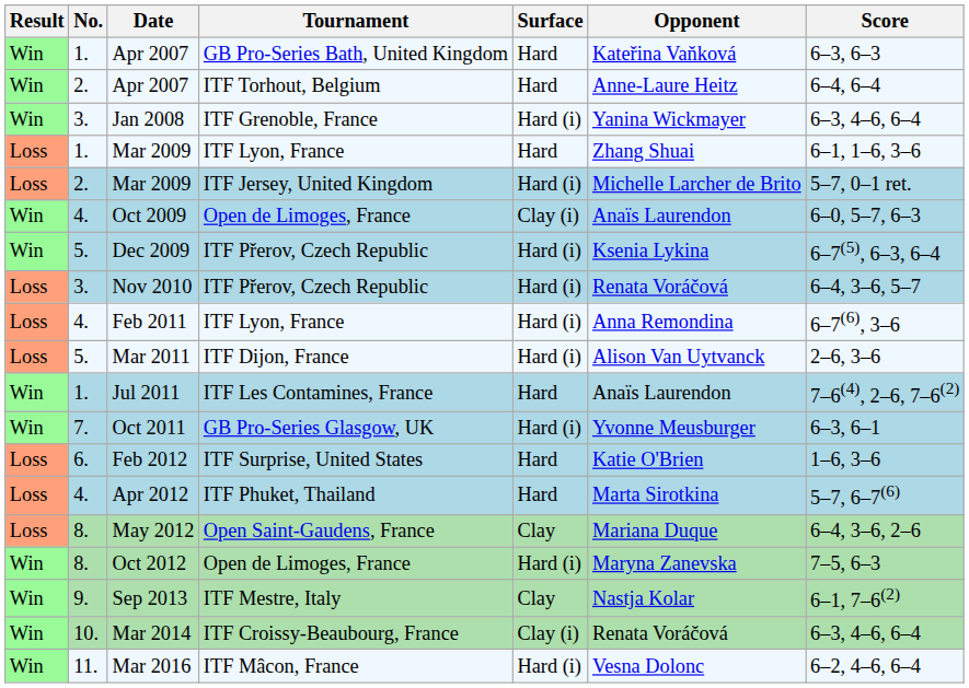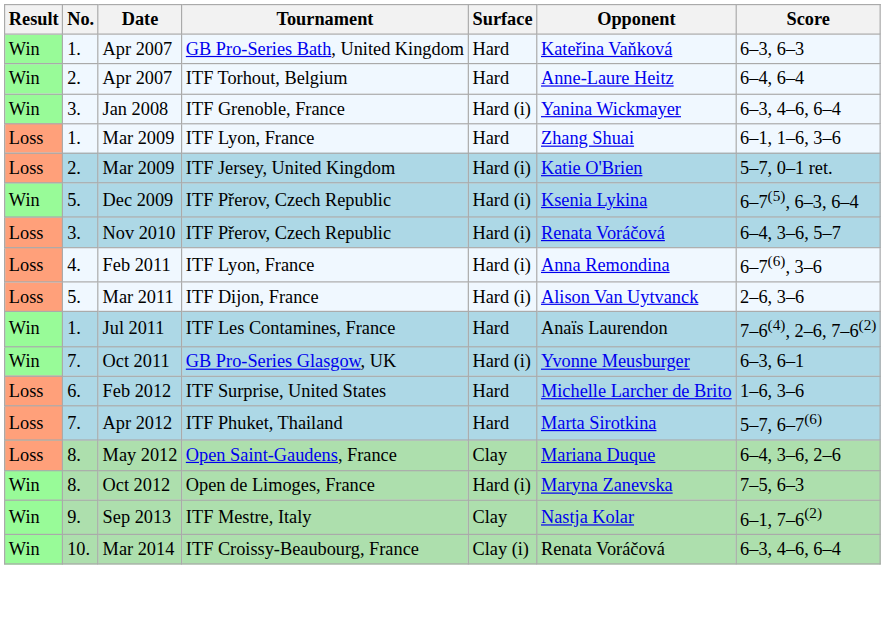Mar 2009 / ITF Jersey, United Kingdom | Opponent: Michelle Larcher de Brito -> Katie O'Brien
- row: Win | 4. | Oct 2009 | Open de Limoges, France | Clay (i) | Anaïs Laurendon | 6–0, 5–7, 6–3
Feb 2012 | Opponent: Katie O'Brien -> Michelle Larcher de Brito
Apr 2012 | No.: 4. -> 7.
- row: Win | 11. | Mar 2016 | ITF Mâcon, France | Hard (i) | Vesna Dolonc | 6–2, 4–6, 6–4
